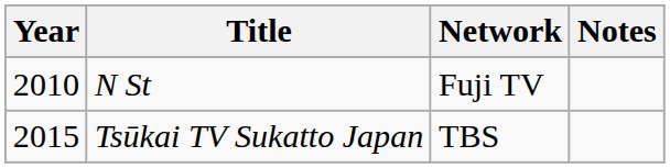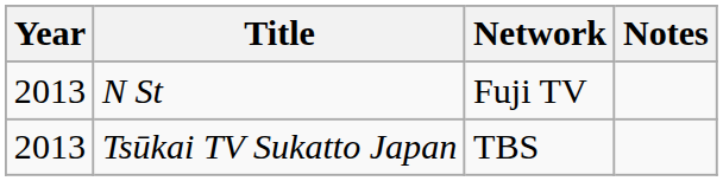N St | Year: 2010 -> 2013
Tsūkai TV Sukatto Japan | Year: 2015 -> 2013
